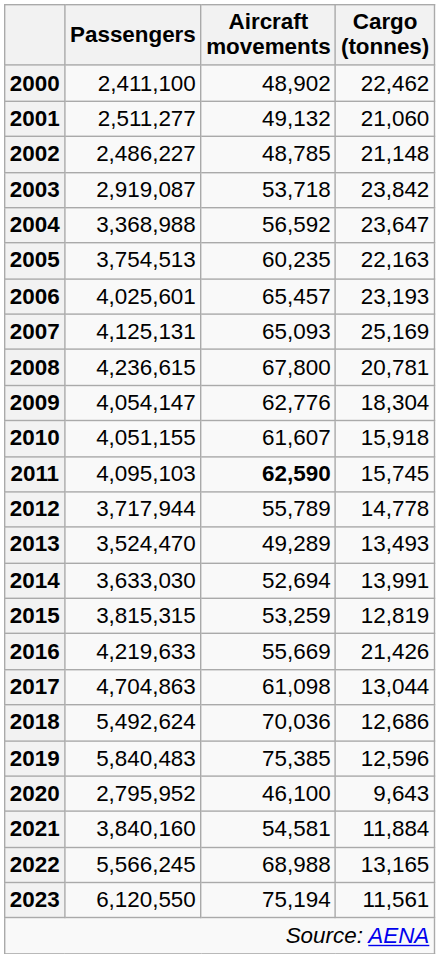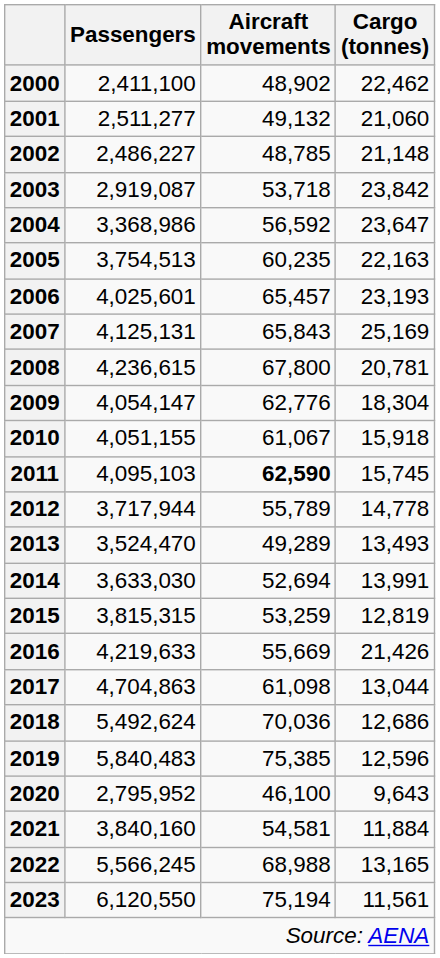2004 | Passengers: 3,368,988 -> 3,368,986
2007 | Aircraft movements: 65,093 -> 65,843
2010 | Aircraft movements: 61,607 -> 61,067
